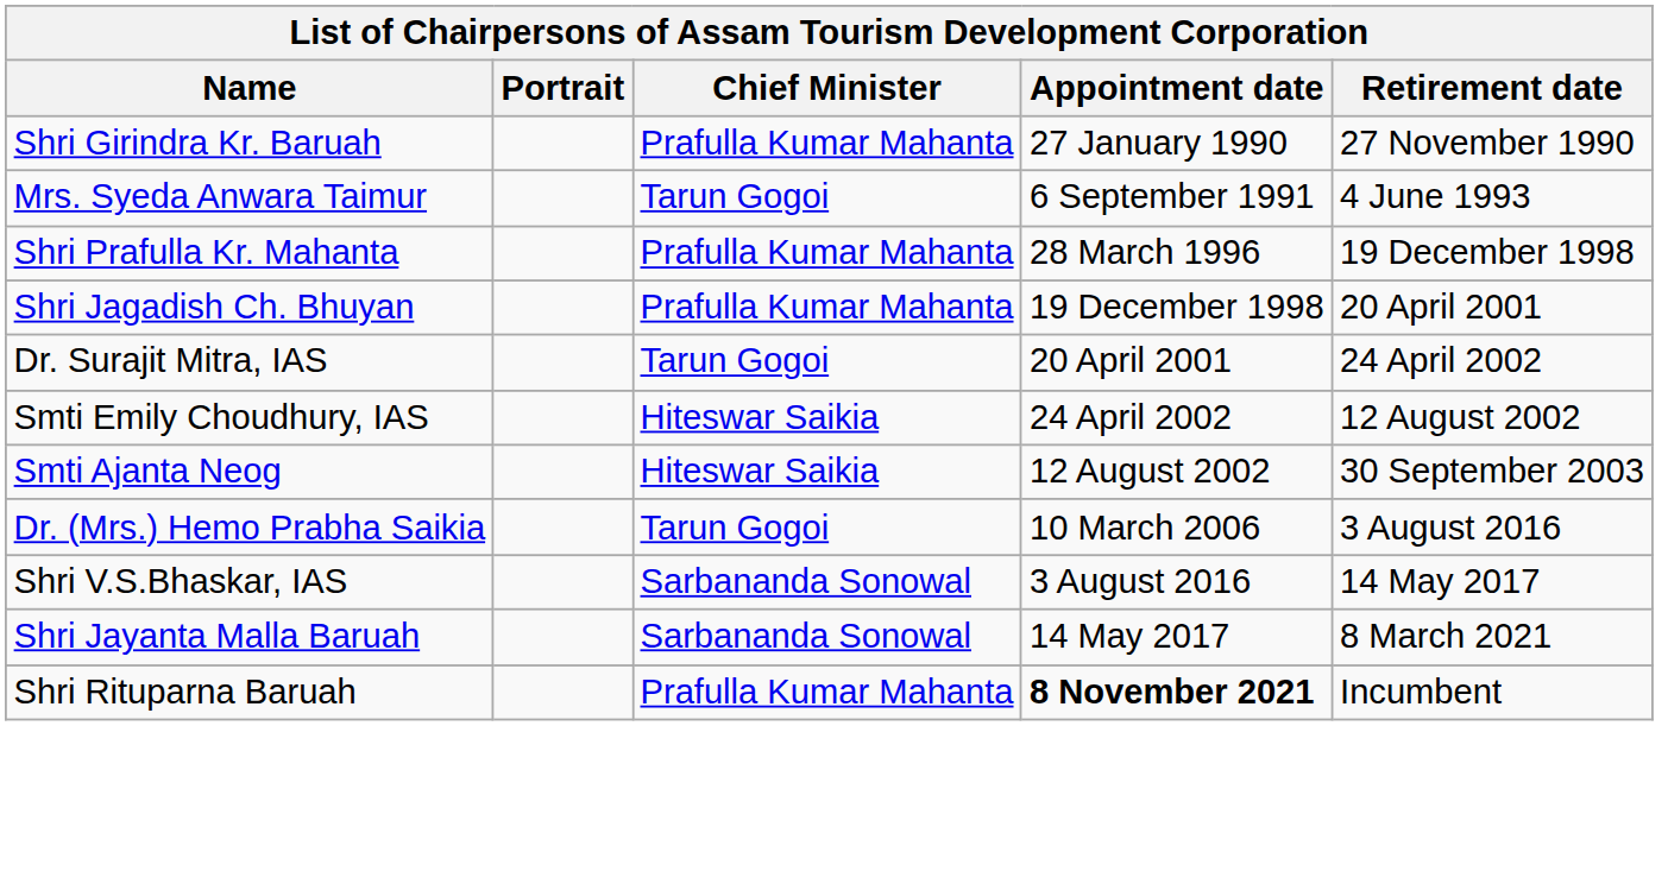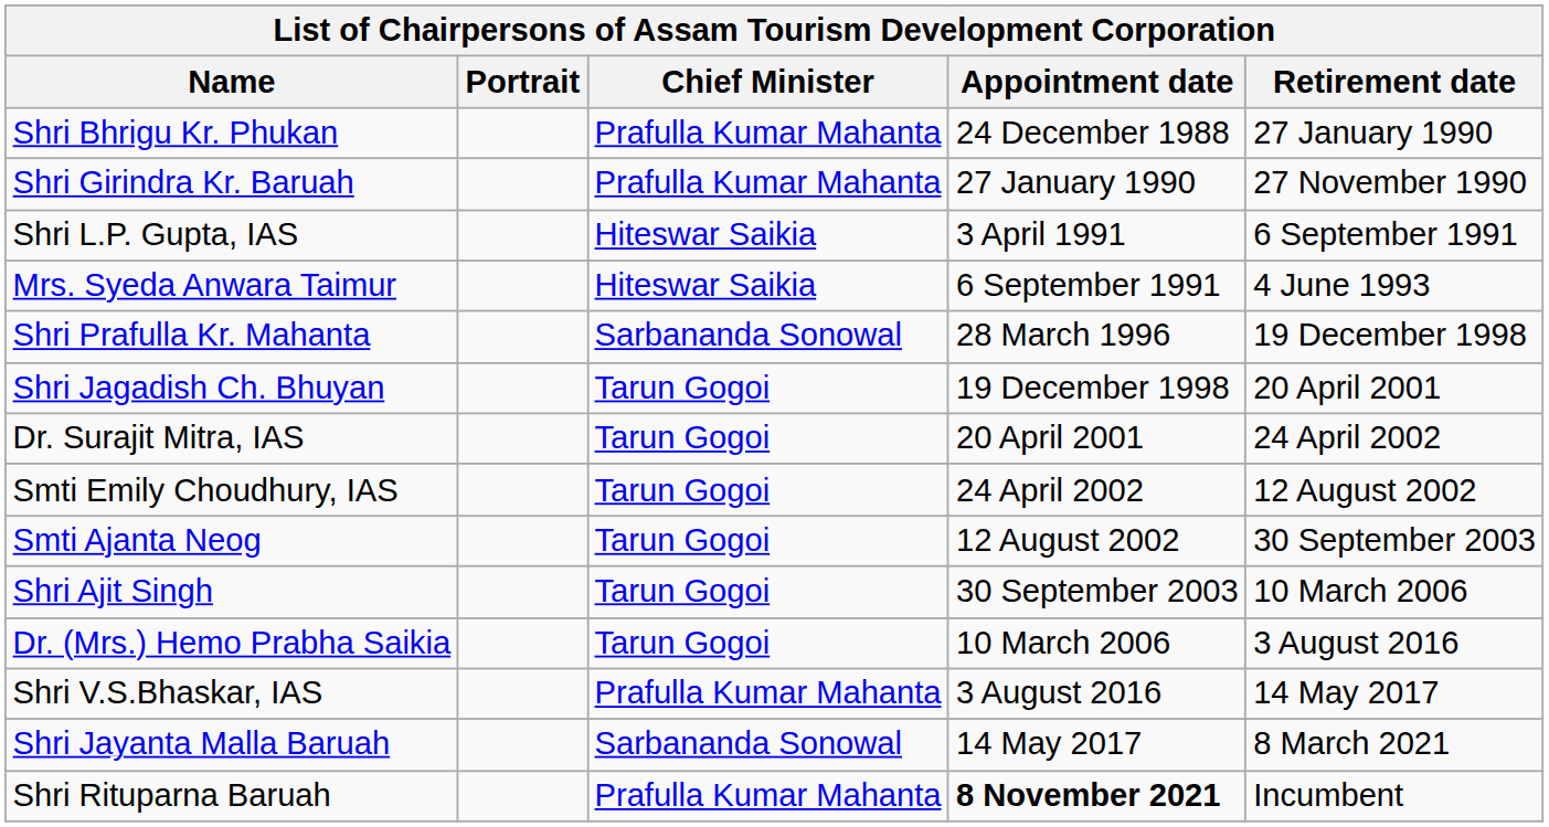+ row: Shri Bhrigu Kr. Phukan | Prafulla Kumar Mahanta | 24 December 1988 | 27 January 1990
+ row: Shri L.P. Gupta, IAS | Hiteswar Saikia | 3 April 1991 | 6 September 1991
Mrs. Syeda Anwara Taimur | Chief Minister: Tarun Gogoi -> Hiteswar Saikia
Shri Prafulla Kr. Mahanta | Chief Minister: Prafulla Kumar Mahanta -> Sarbananda Sonowal
Shri Jagadish Ch. Bhuyan | Chief Minister: Prafulla Kumar Mahanta -> Tarun Gogoi
Smti Emily Choudhury, IAS | Chief Minister: Hiteswar Saikia -> Tarun Gogoi
Smti Ajanta Neog | Chief Minister: Hiteswar Saikia -> Tarun Gogoi
+ row: Shri Ajit Singh | Tarun Gogoi | 30 September 2003 | 10 March 2006
Shri V.S.Bhaskar, IAS | Chief Minister: Sarbananda Sonowal -> Prafulla Kumar Mahanta
